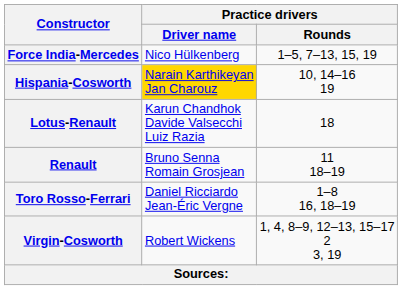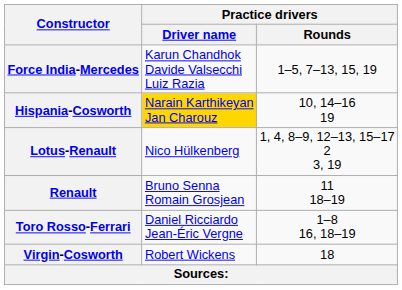Force India-Mercedes | Practice drivers / Driver name: Nico Hülkenberg -> Karun Chandhok Davide Valsecchi Luiz Razia
Lotus-Renault | Practice drivers / Driver name: Karun Chandhok Davide Valsecchi Luiz Razia -> Nico Hülkenberg
Lotus-Renault | Practice drivers / Rounds: 18 -> 1, 4, 8–9, 12–13, 15–17 2 3, 19
Virgin-Cosworth | Practice drivers / Rounds: 1, 4, 8–9, 12–13, 15–17 2 3, 19 -> 18
